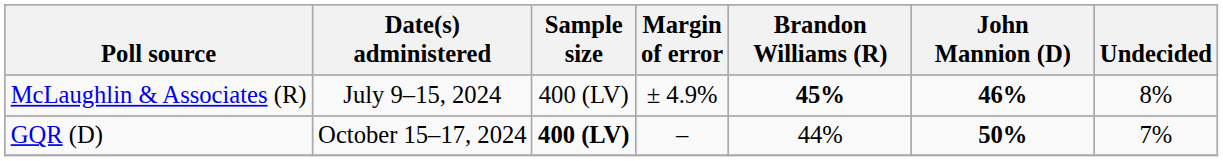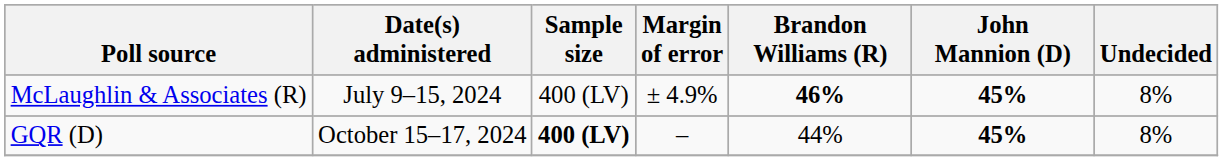McLaughlin & Associates (R) | Brandon Williams (R): 45% -> 46%
McLaughlin & Associates (R) | John Mannion (D): 46% -> 45%
GQR (D) | John Mannion (D): 50% -> 45%
GQR (D) | Undecided: 7% -> 8%
